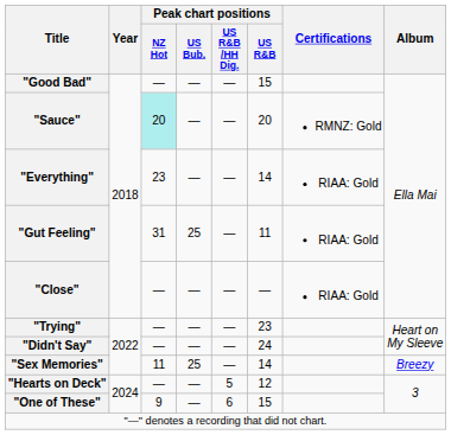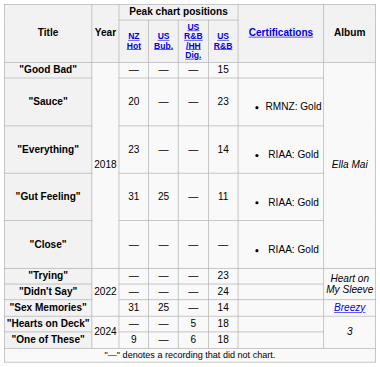"Sauce" | Peak chart positions / NZ Hot: paleturquoise background -> no background
"Sauce" | Peak chart positions / US R&B: 20 -> 23
"Sex Memories" | Peak chart positions / NZ Hot: 11 -> 31
"Hearts on Deck" | Peak chart positions / US R&B: 12 -> 18
"One of These" | Peak chart positions / US R&B: 15 -> 18
